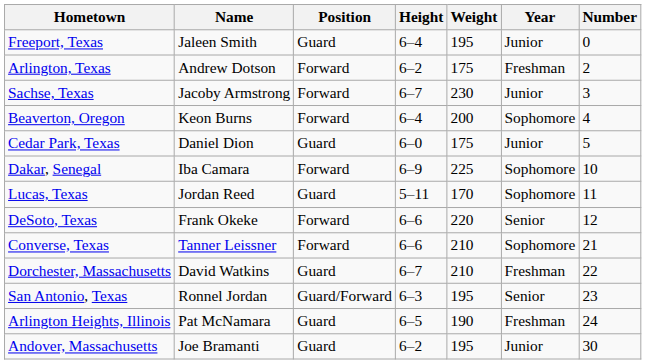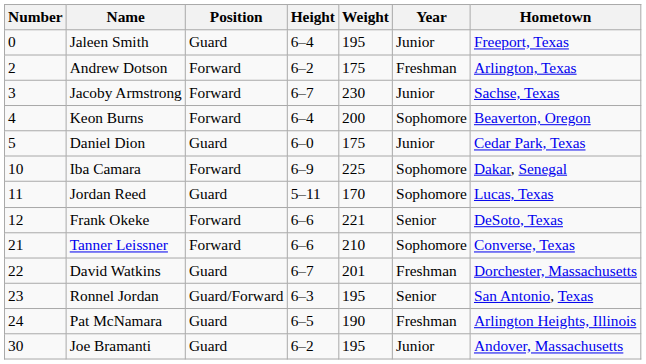columns swapped: Number <-> Hometown
Frank Okeke | Weight: 220 -> 221
David Watkins | Weight: 210 -> 201
